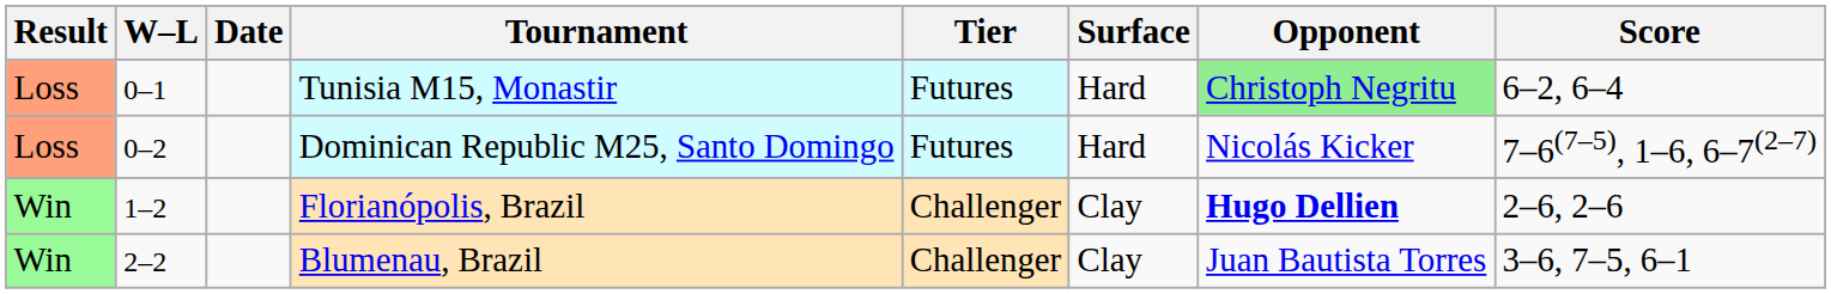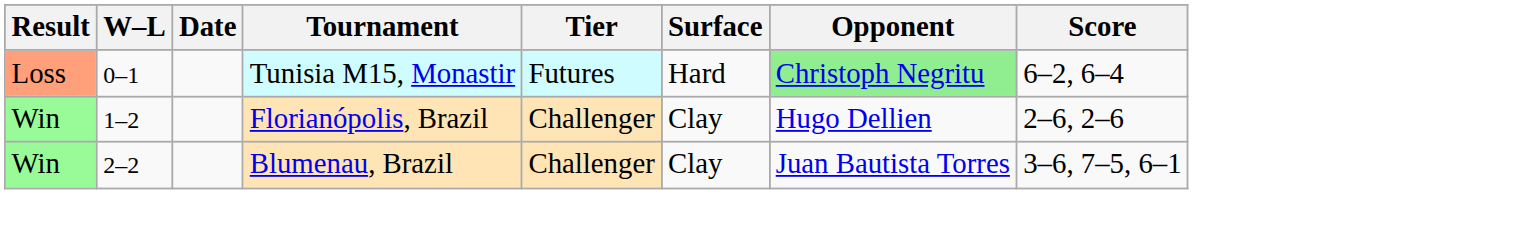- row: Loss | 0–2 | Dominican Republic M25, Santo Domingo | Futures | Hard | Nicolás Kicker | 7–6(7–5), 1–6, 6–7(2–7)
Florianópolis, Brazil | Opponent: bold -> normal
